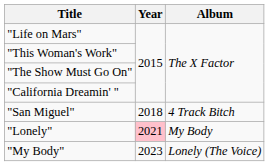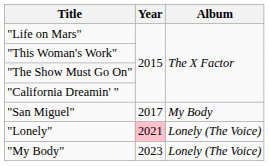"San Miguel" | Year: 2018 -> 2017
"San Miguel" | Album: 4 Track Bitch -> My Body
"Lonely" | Album: My Body -> Lonely (The Voice)
